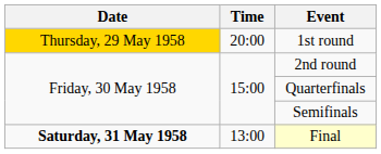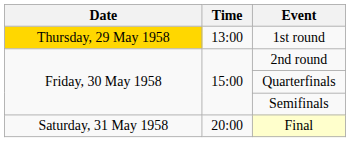1st round | Time: 20:00 -> 13:00
Final | Date: bold -> normal
Final | Time: 13:00 -> 20:00
